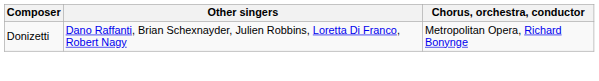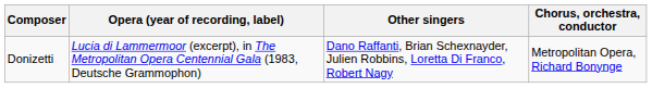+ column: Opera (year of recording, label) | Lucia di Lammermoor (excerpt), in The Metropolitan Opera Centennial Gala (1983, Deutsche Grammophon)
